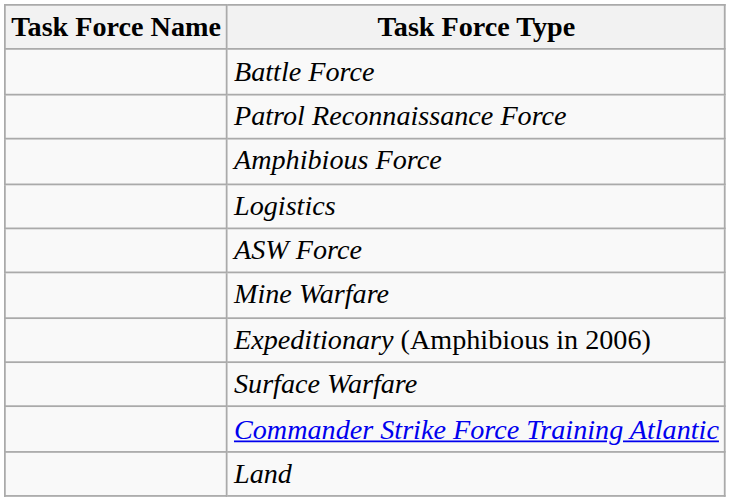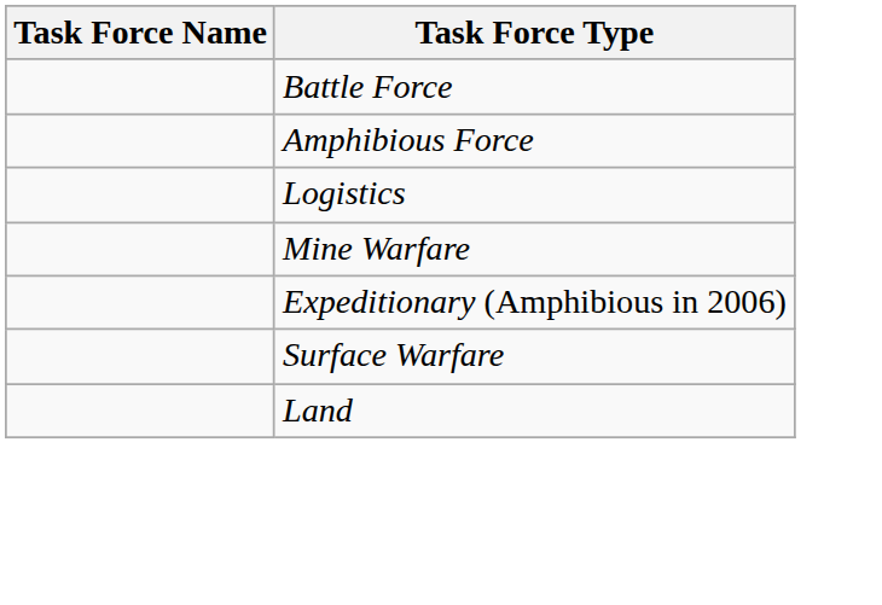- row: Patrol Reconnaissance Force
- row: ASW Force
- row: Commander Strike Force Training Atlantic
